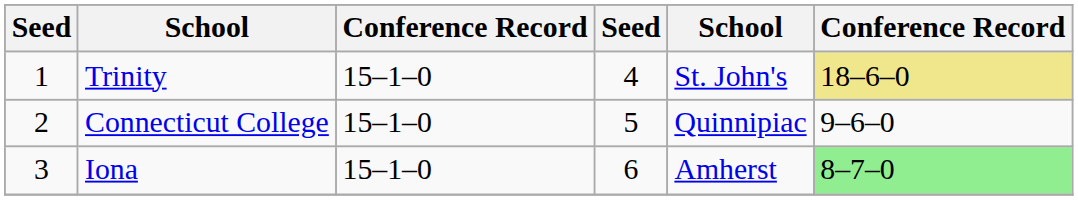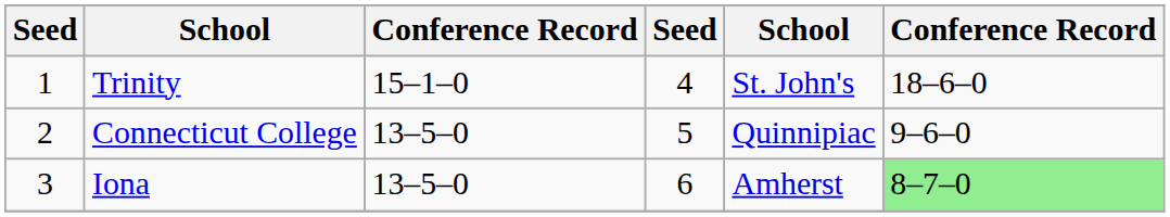Trinity | column 6: khaki background -> no background
Connecticut College | column 3: 15–1–0 -> 13–5–0
Iona | column 3: 15–1–0 -> 13–5–0
